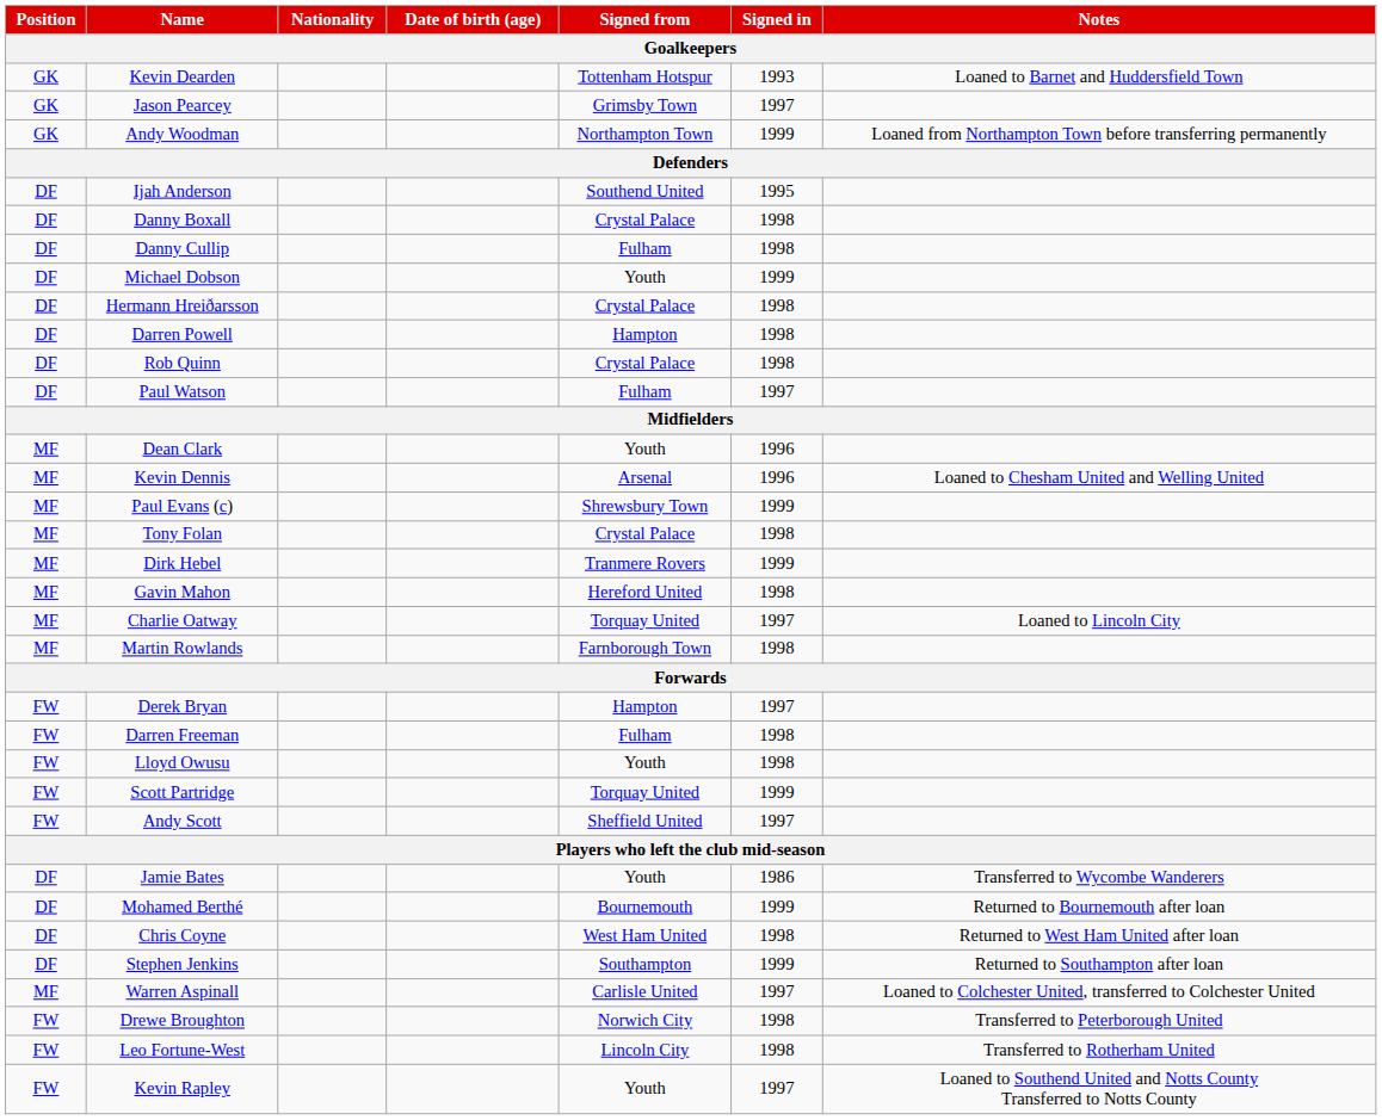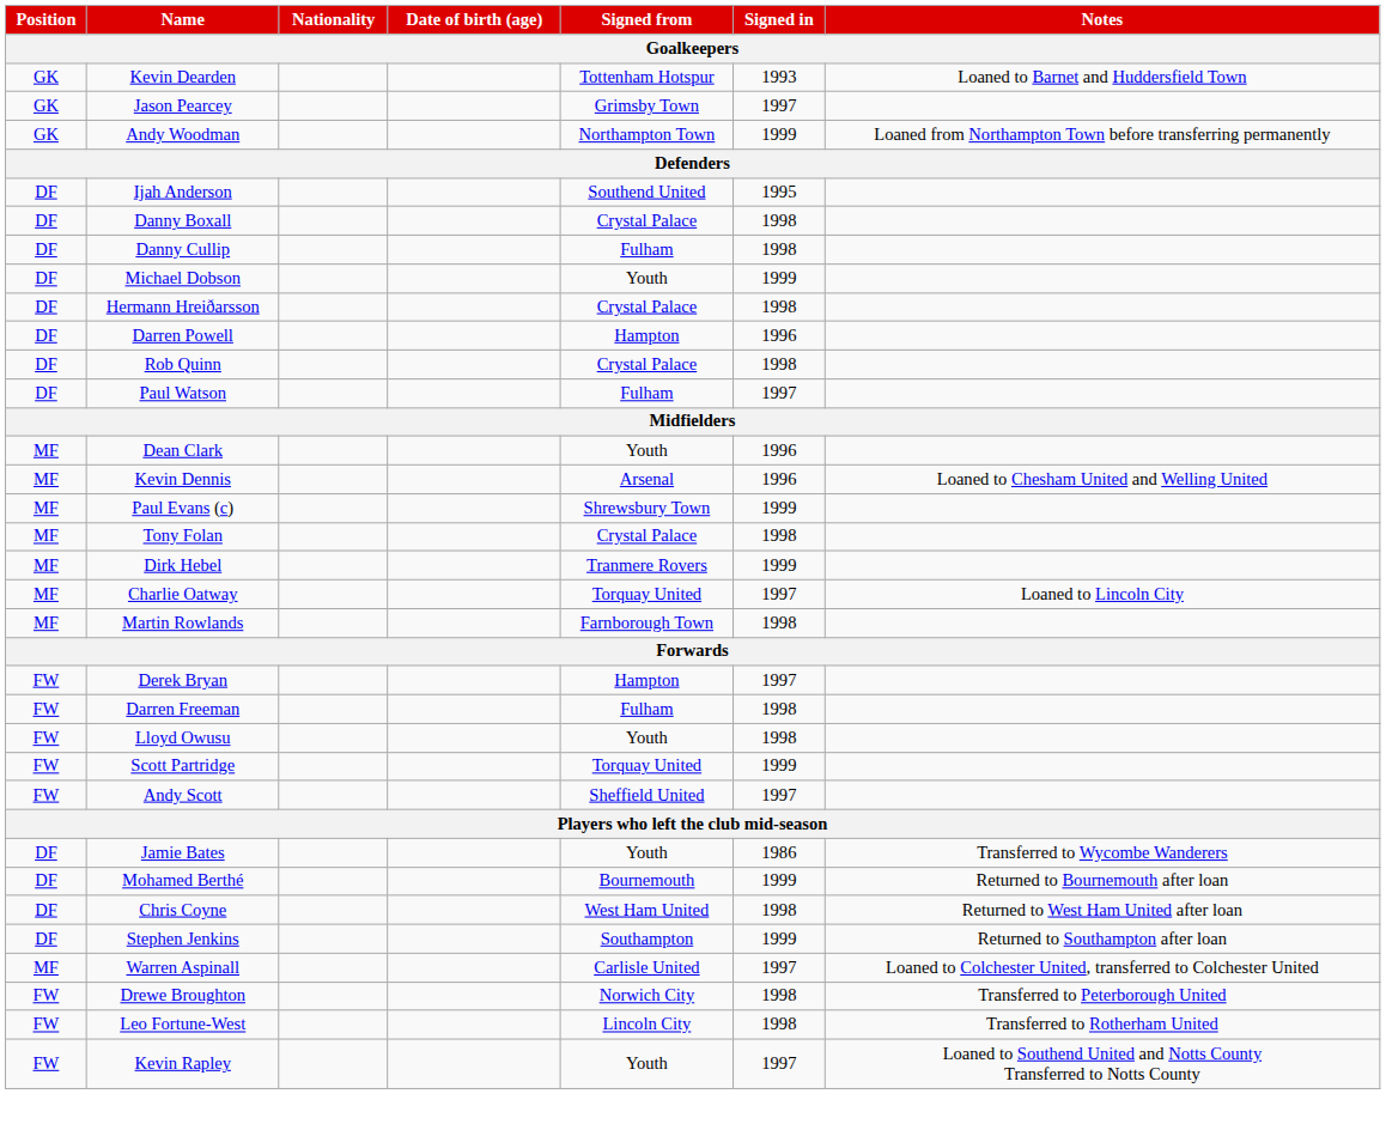Darren Powell | Signed in: 1998 -> 1996
- row: MF | Gavin Mahon | Hereford United | 1998
